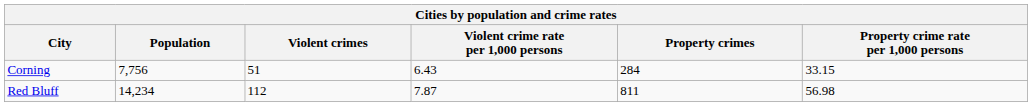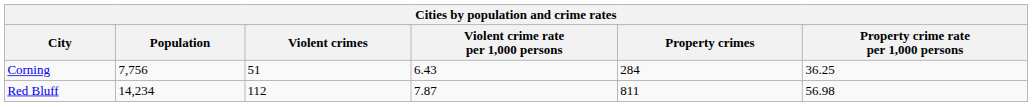Corning | Property crime rate per 1,000 persons: 33.15 -> 36.25
